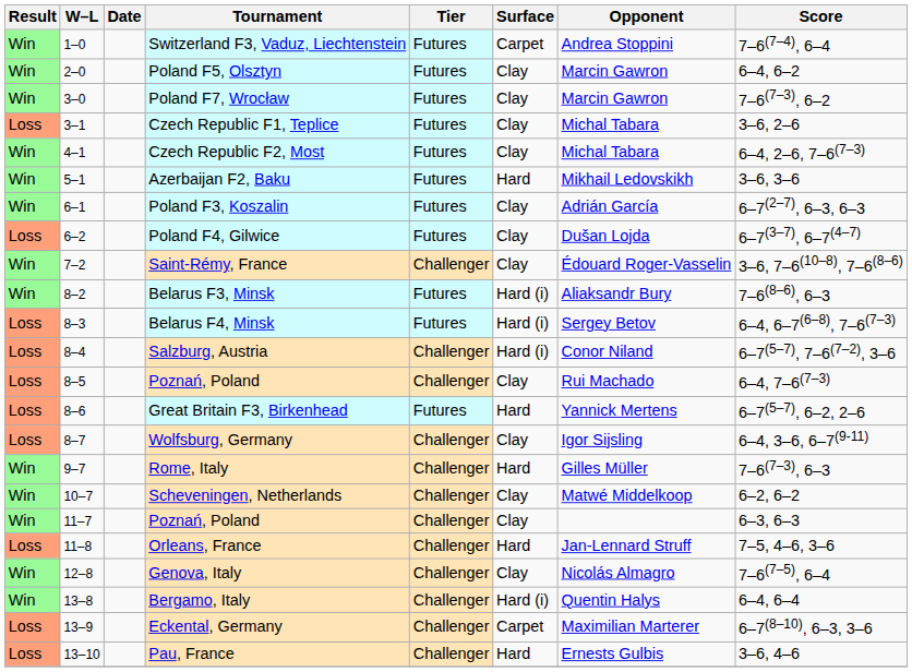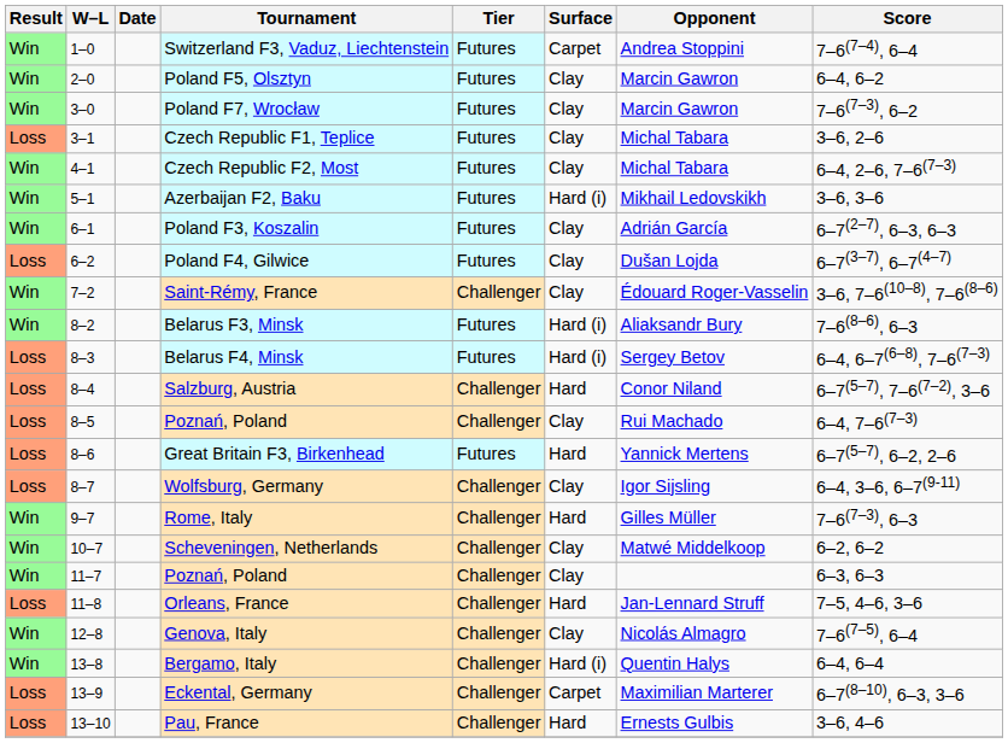Azerbaijan F2, Baku | Surface: Hard -> Hard (i)
Salzburg, Austria | Surface: Hard (i) -> Hard
